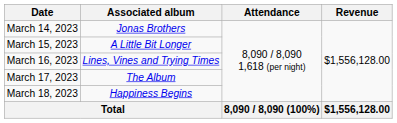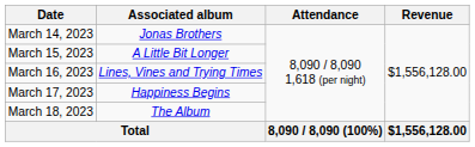March 17, 2023 | Associated album: The Album -> Happiness Begins
March 18, 2023 | Associated album: Happiness Begins -> The Album
